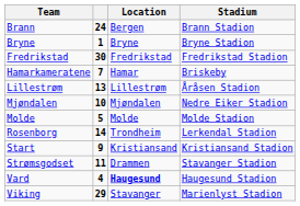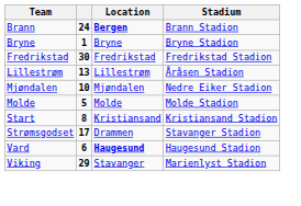Brann | Location: normal -> bold
- row: Hamarkameratene | 7 | Hamar | Briskeby
- row: Rosenborg | 14 | Trondheim | Lerkendal Stadion
Start | column 2: 9 -> 8
Strømsgodset | column 2: 11 -> 17
Vard | column 2: 4 -> 6
